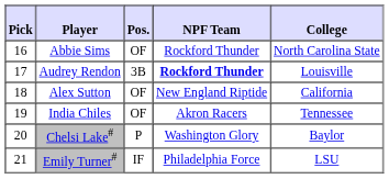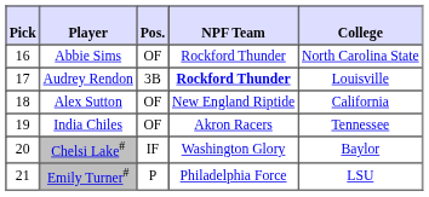Chelsi Lake# | Pos.: P -> IF
Emily Turner# | Pos.: IF -> P
